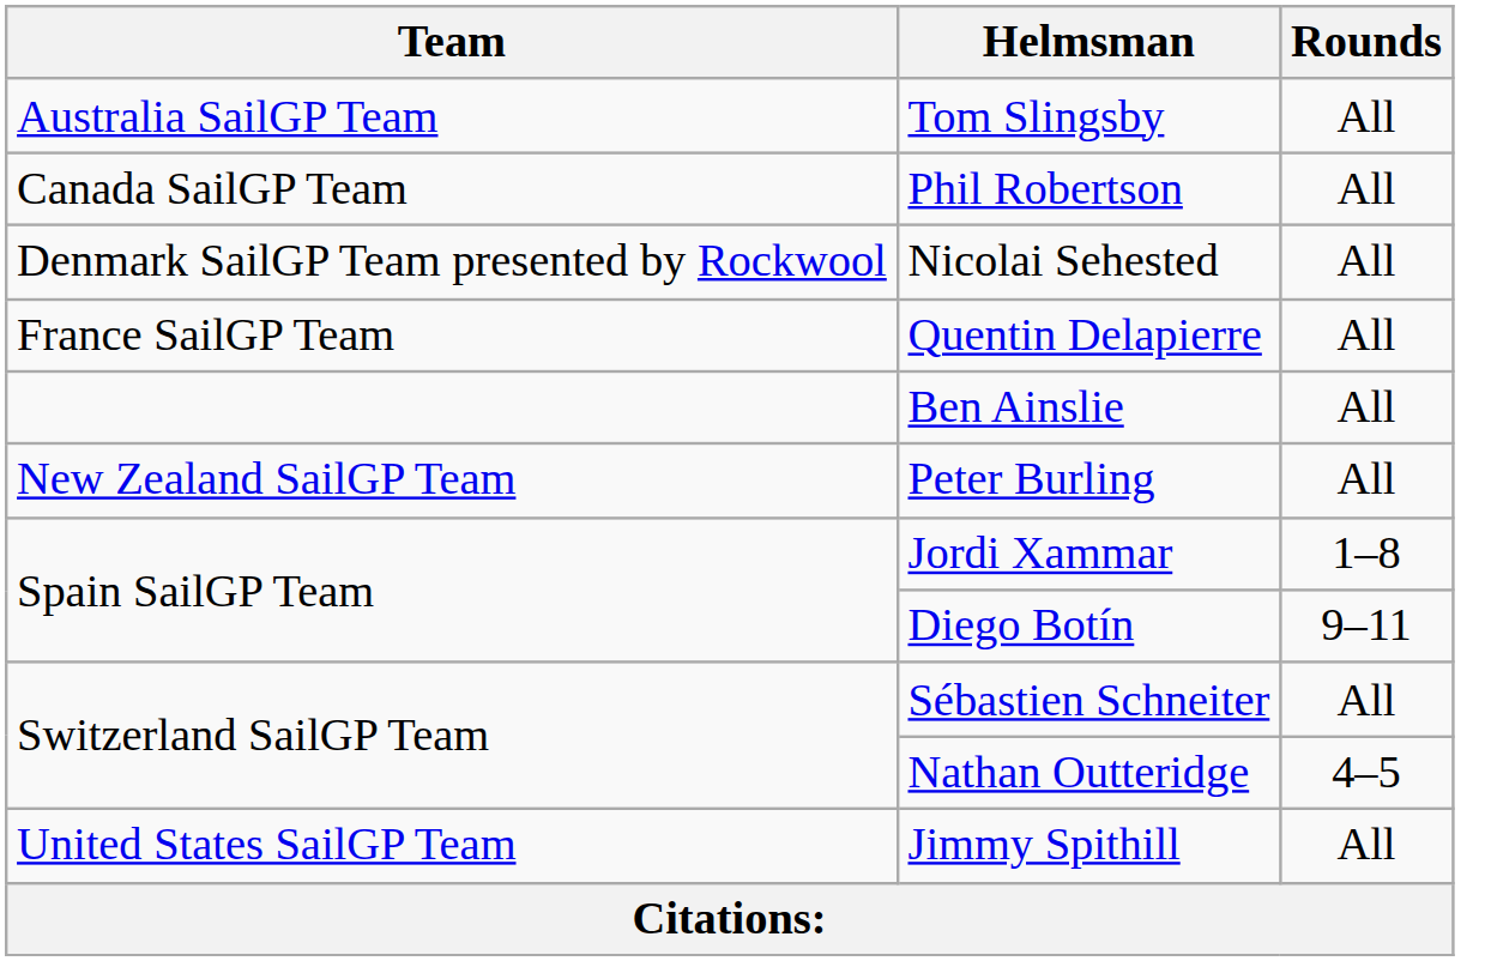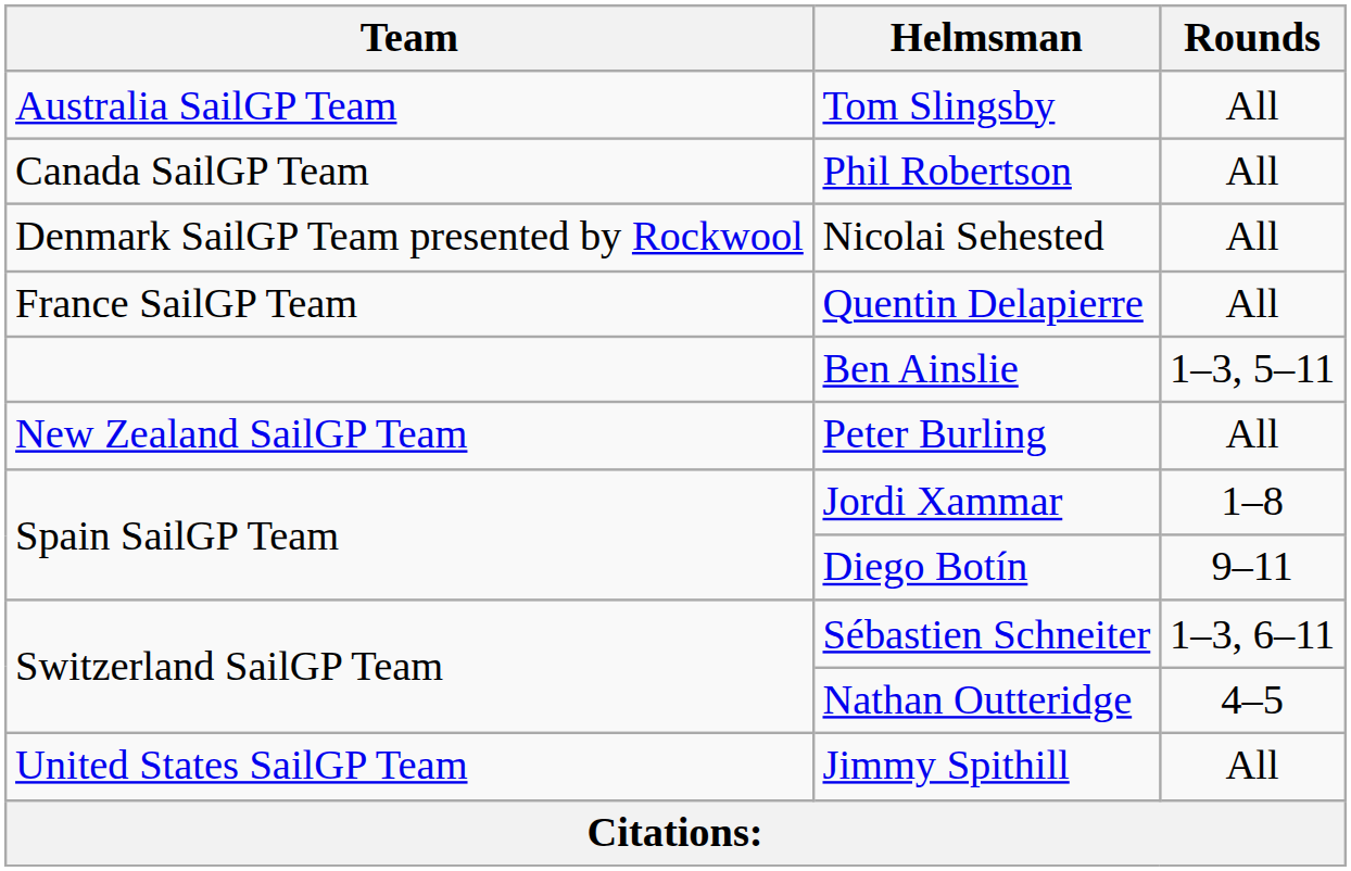Ben Ainslie | Rounds: All -> 1–3, 5–11
Sébastien Schneiter | Rounds: All -> 1–3, 6–11
